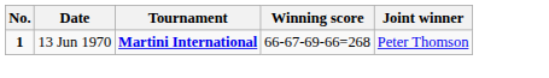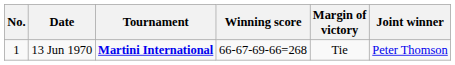+ column: Margin of victory | Tie
13 Jun 1970 | No.: bold -> normal
